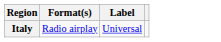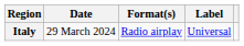+ column: Date | 29 March 2024
